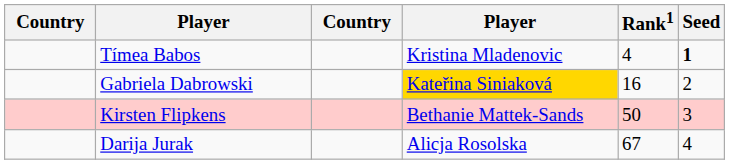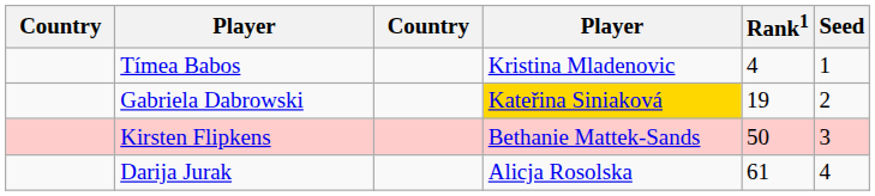Tímea Babos | Seed: bold -> normal
Gabriela Dabrowski | Rank1: 16 -> 19
Darija Jurak | Rank1: 67 -> 61
